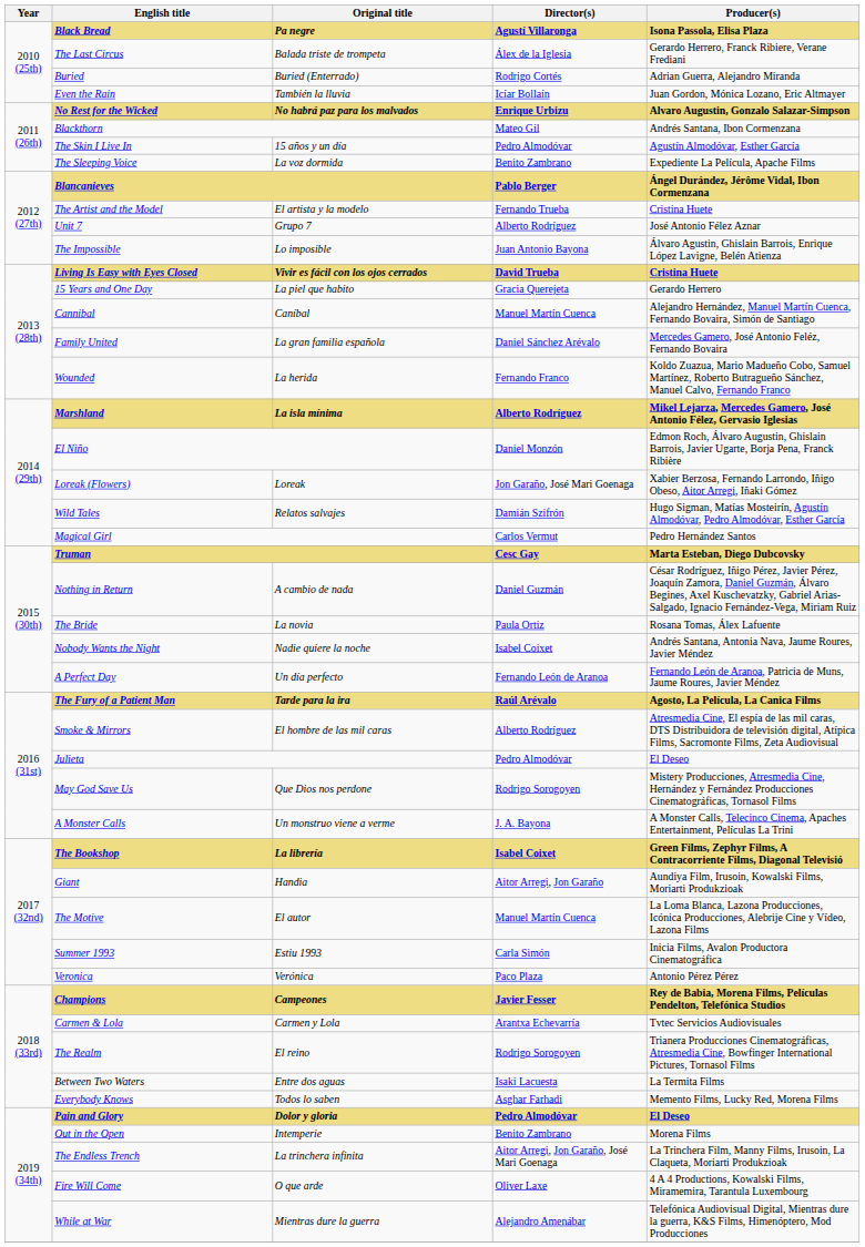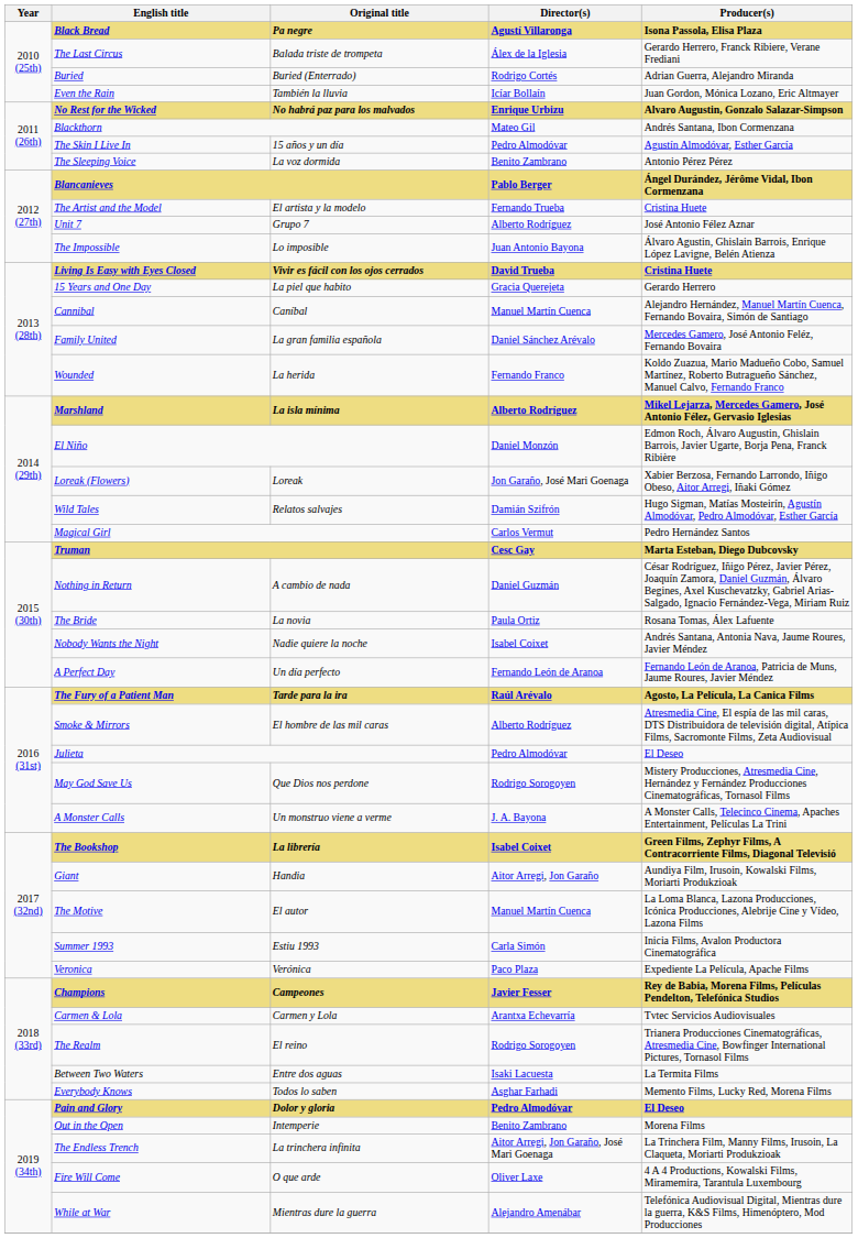The Sleeping Voice | Producer(s): Expediente La Película, Apache Films -> Antonio Pérez Pérez
Veronica | Producer(s): Antonio Pérez Pérez -> Expediente La Película, Apache Films
